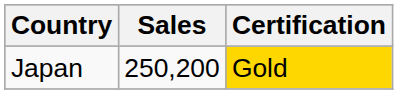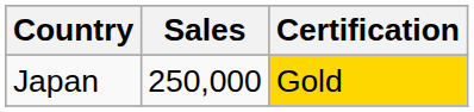Japan | Sales: 250,200 -> 250,000
